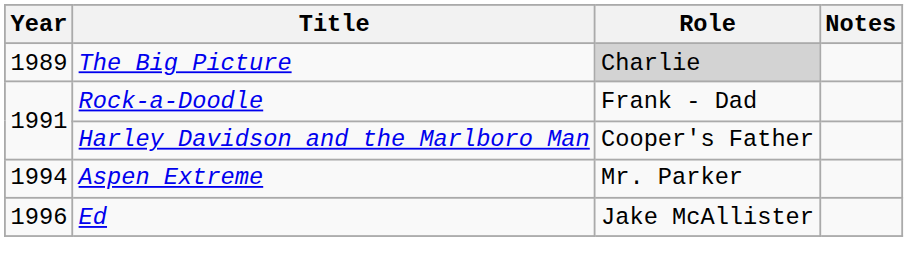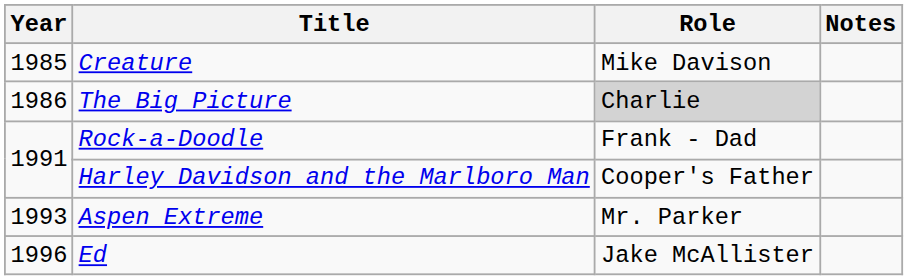+ row: 1985 | Creature | Mike Davison
The Big Picture | Year: 1989 -> 1986
Aspen Extreme | Year: 1994 -> 1993
